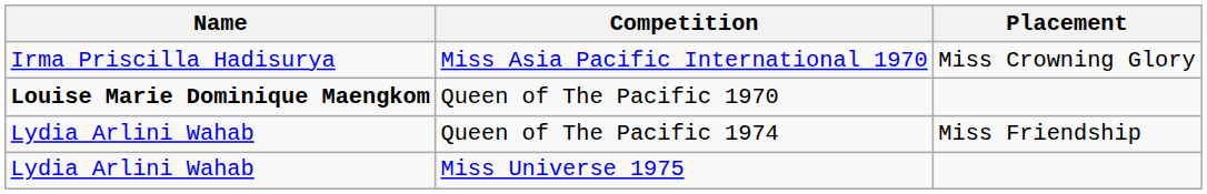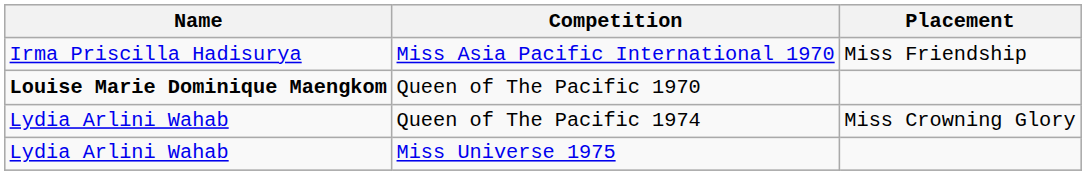Miss Asia Pacific International 1970 | Placement: Miss Crowning Glory -> Miss Friendship
Queen of The Pacific 1974 | Placement: Miss Friendship -> Miss Crowning Glory
